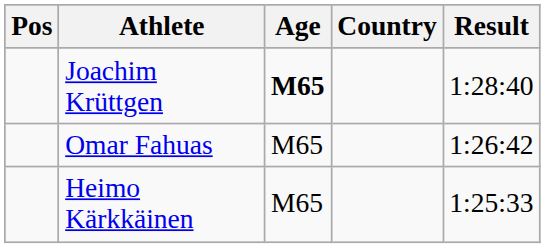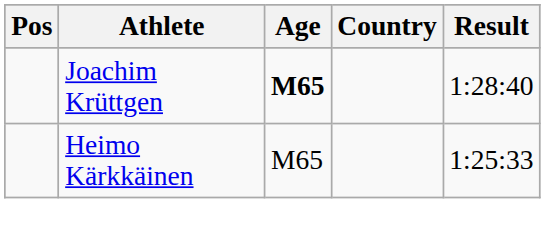- row: Omar Fahuas | M65 | 1:26:42
